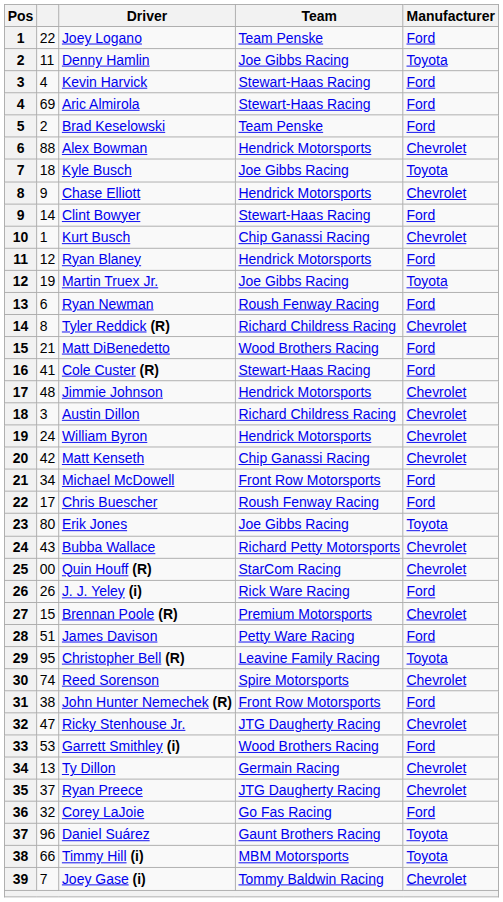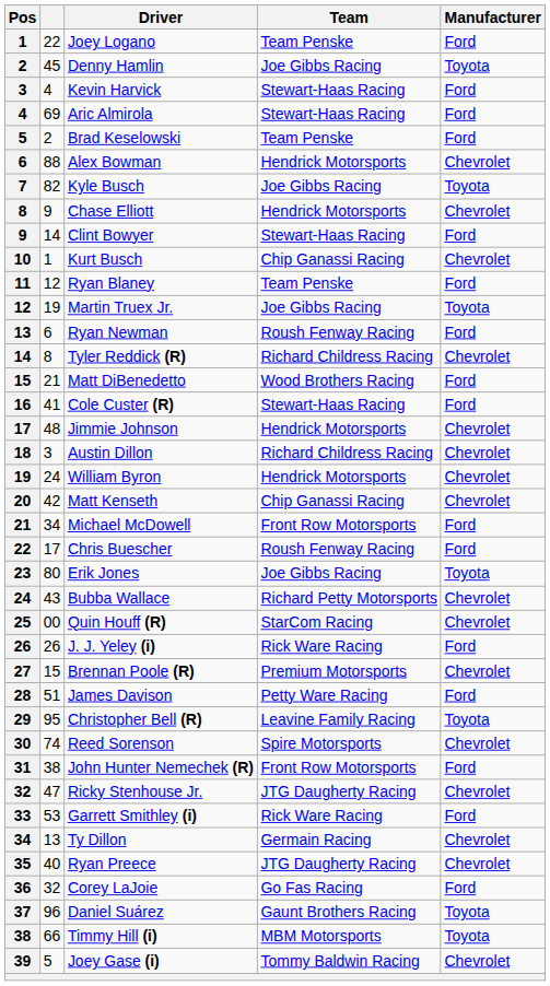Denny Hamlin | column 2: 11 -> 45
Kyle Busch | column 2: 18 -> 82
Ryan Blaney | Team: Hendrick Motorsports -> Team Penske
Garrett Smithley (i) | Team: Wood Brothers Racing -> Rick Ware Racing
Ryan Preece | column 2: 37 -> 40
Joey Gase (i) | column 2: 7 -> 5
